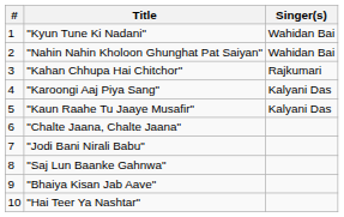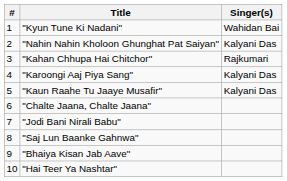"Nahin Nahin Kholoon Ghunghat Pat Saiyan" | Singer(s): Wahidan Bai -> Kalyani Das
